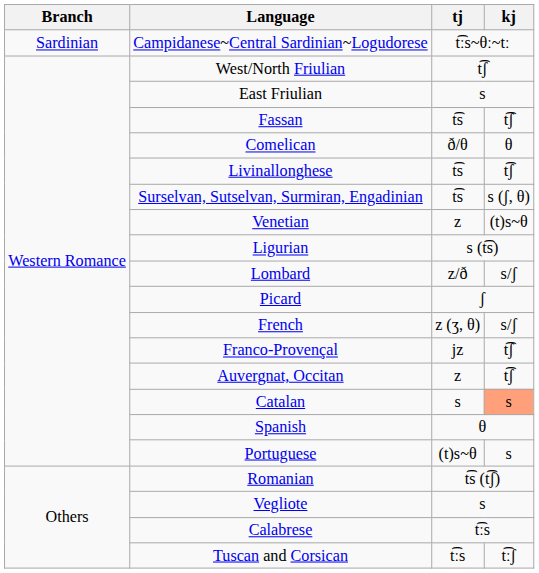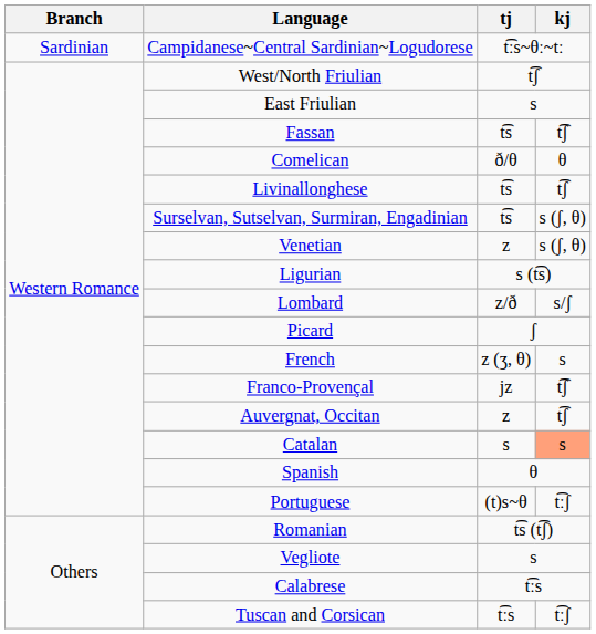Venetian | kj: (t)s~θ -> s (ʃ, θ)
French | kj: s/ʃ -> s
Portuguese | kj: s -> t͡ːʃ
